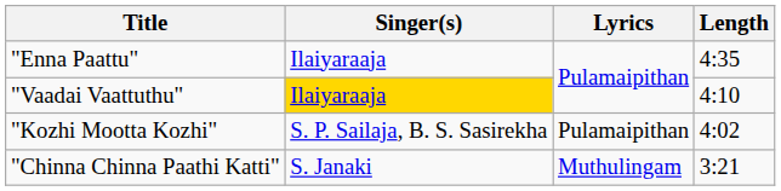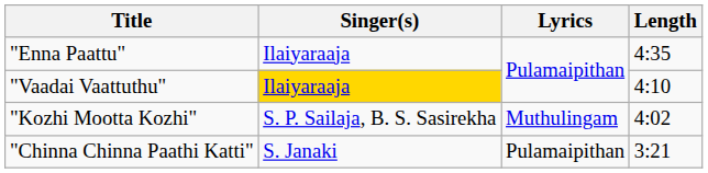"Kozhi Mootta Kozhi" | Lyrics: Pulamaipithan -> Muthulingam
"Chinna Chinna Paathi Katti" | Lyrics: Muthulingam -> Pulamaipithan
